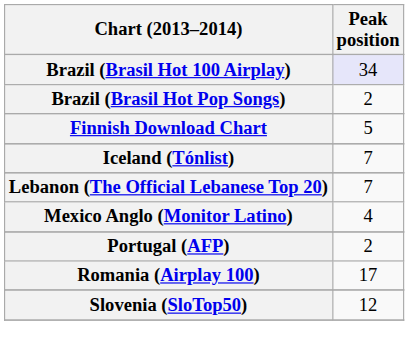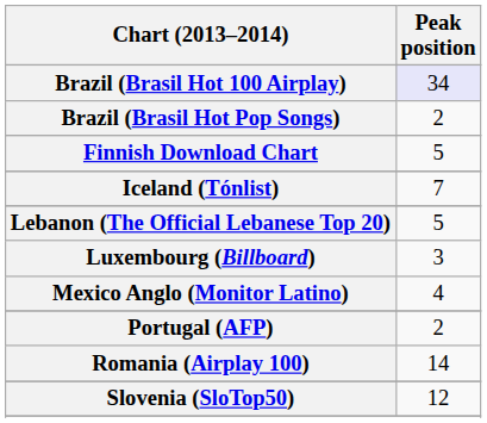Lebanon (The Official Lebanese Top 20) | Peak position: 7 -> 5
+ row: Luxembourg (Billboard) | 3
Romania (Airplay 100) | Peak position: 17 -> 14
